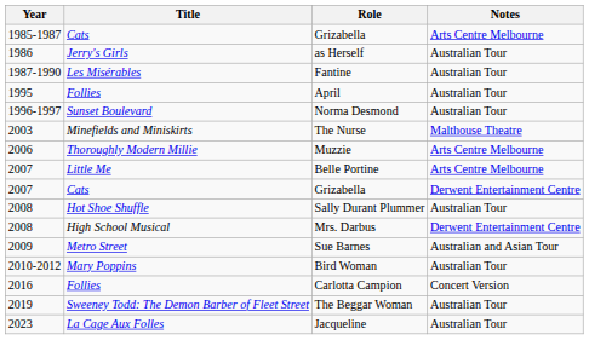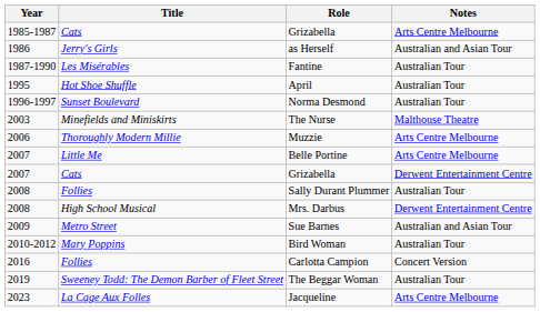as Herself | Notes: Australian Tour -> Australian and Asian Tour
April | Title: Follies -> Hot Shoe Shuffle
Sally Durant Plummer | Title: Hot Shoe Shuffle -> Follies
Jacqueline | Notes: Australian Tour -> Arts Centre Melbourne
